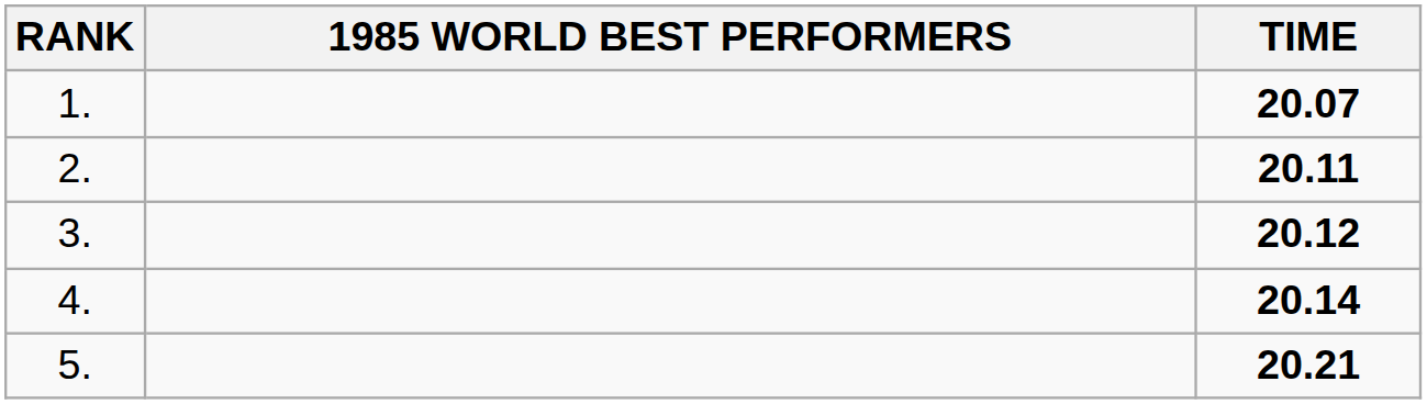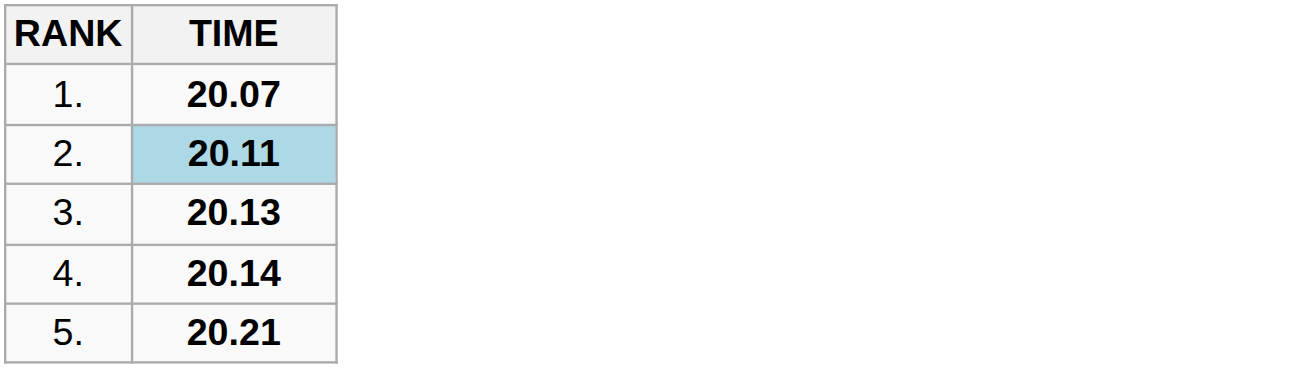- column: 1985 WORLD BEST PERFORMERS
2. | TIME: no background -> lightblue background
3. | TIME: 20.12 -> 20.13
